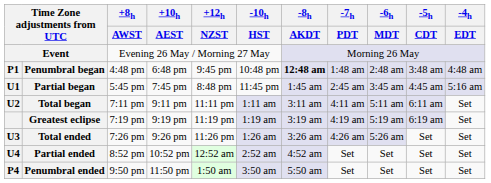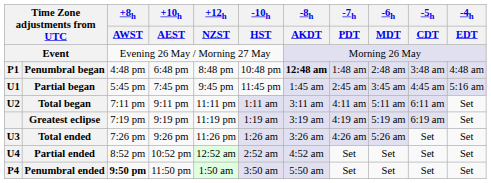Penumbral began | +12h / NZST: 9:45 pm -> 8:48 pm
Partial began | +12h / NZST: 8:48 pm -> 9:45 pm
Penumbral ended | +8h / AWST: normal -> bold
